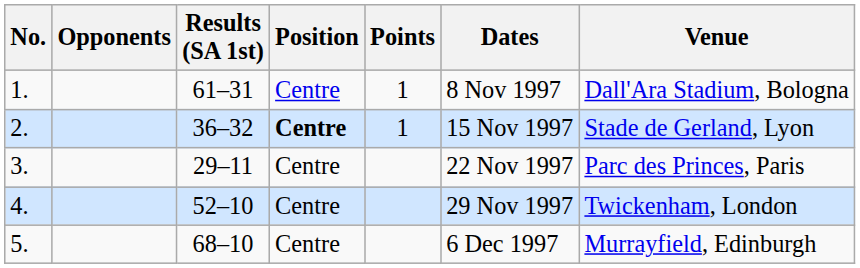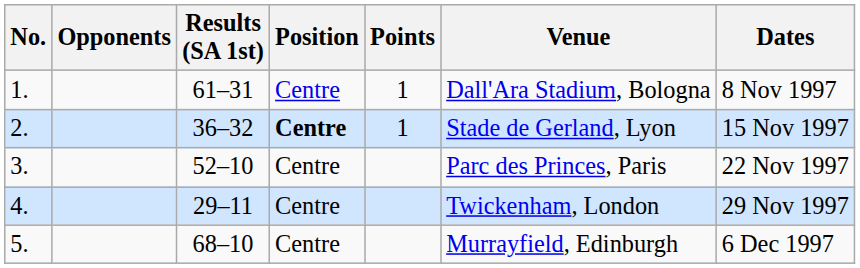columns swapped: Dates <-> Venue
3. | Results (SA 1st): 29–11 -> 52–10
4. | Results (SA 1st): 52–10 -> 29–11
